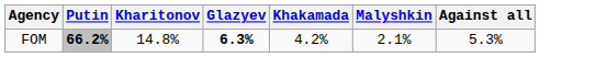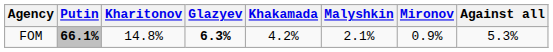+ column: Mironov | 0.9%
FOM | Putin: 66.2% -> 66.1%
